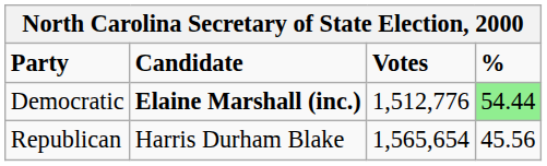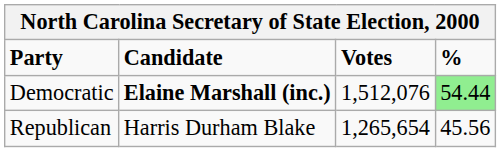Democratic | Votes: 1,512,776 -> 1,512,076
Republican | Votes: 1,565,654 -> 1,265,654
